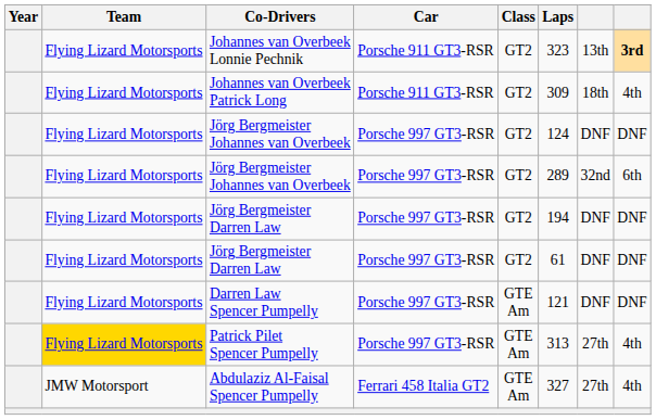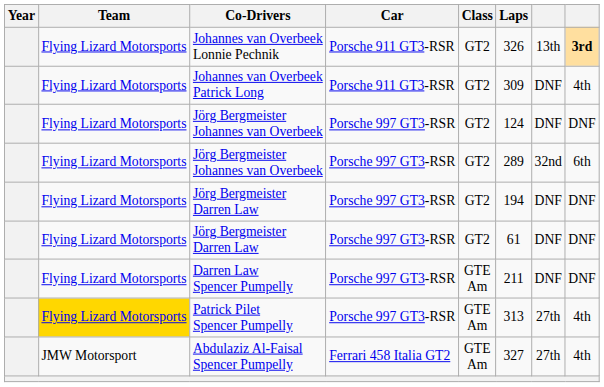Johannes van Overbeek Lonnie Pechnik | Laps: 323 -> 326
Johannes van Overbeek Patrick Long | column 7: 18th -> DNF
Darren Law Spencer Pumpelly | Laps: 121 -> 211
